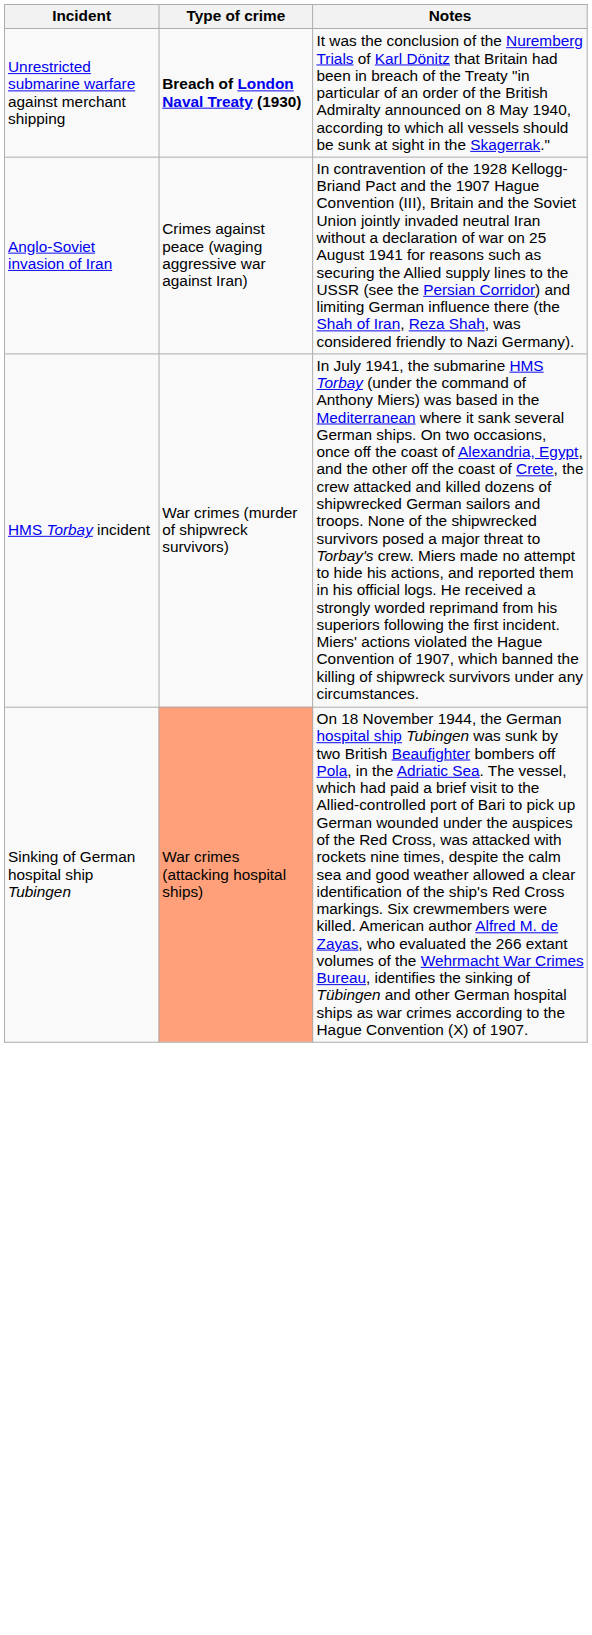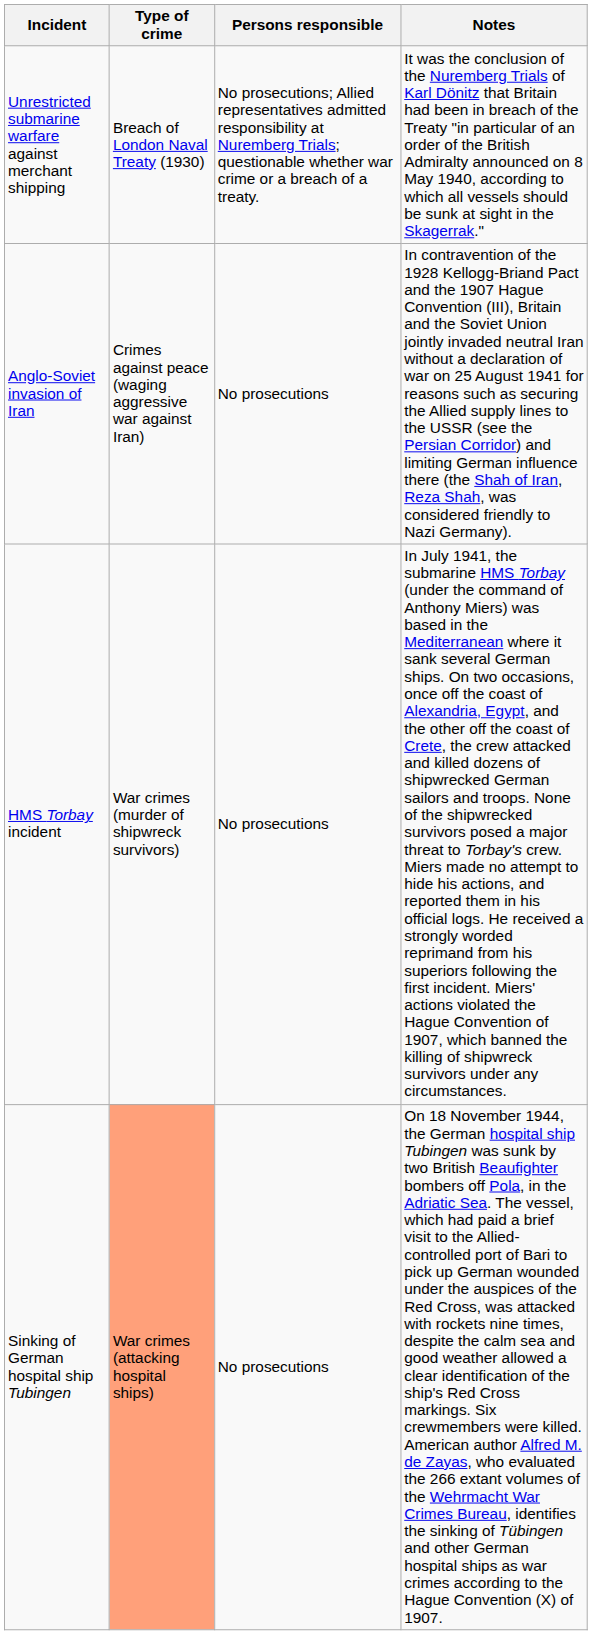+ column: Persons responsible | No prosecutions; Allied representatives admitted responsibility at Nuremberg Trials; questionable whether war crime or a breach of a treaty. | No prosecutions | No prosecutions | No prosecutions
Unrestricted submarine warfare against merchant shipping | Type of crime: bold -> normal
